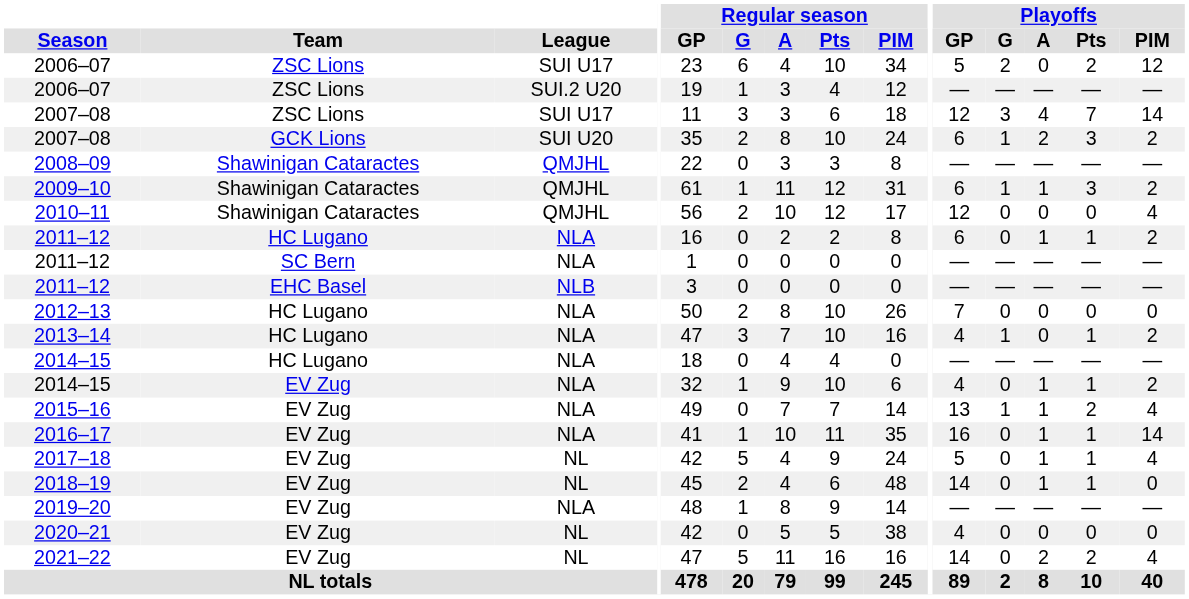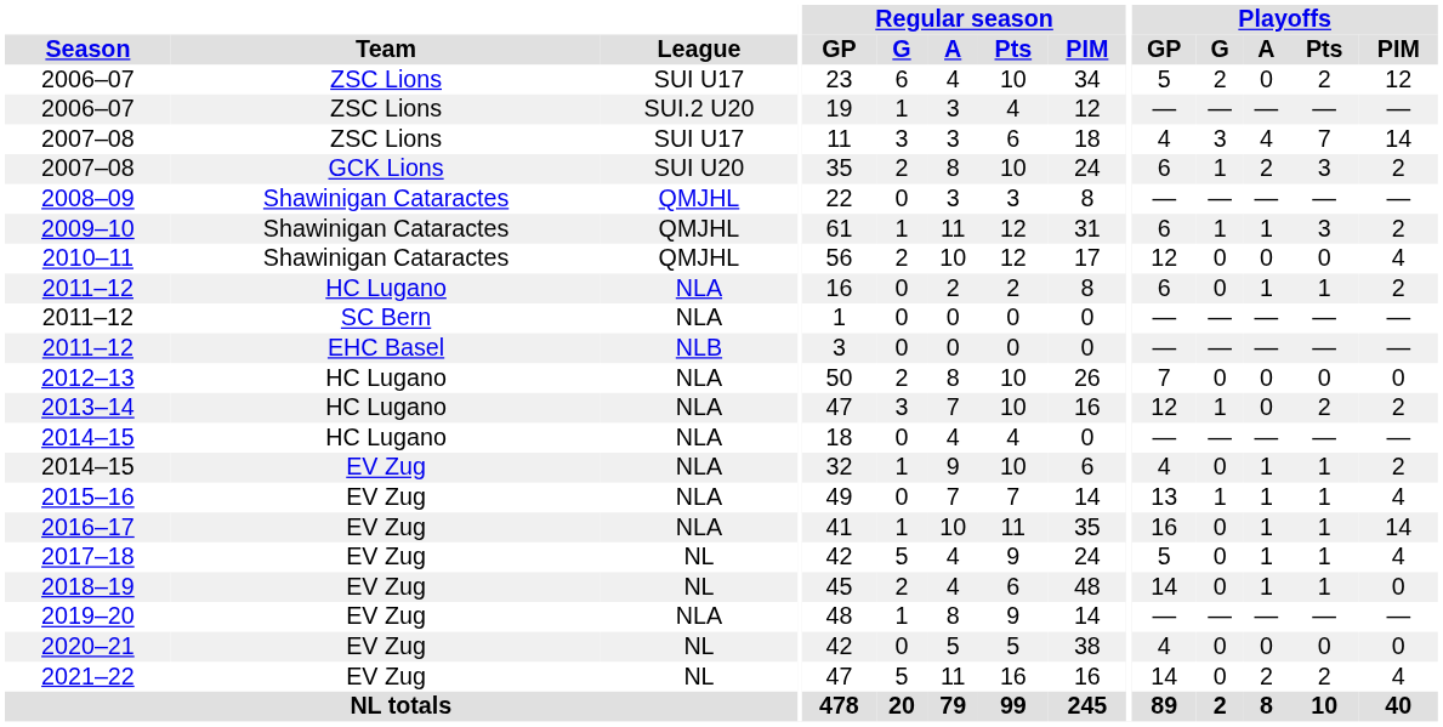2007–08 / ZSC Lions | Playoffs / GP: 12 -> 4
2013–14 | Playoffs / GP: 4 -> 12
2013–14 | Playoffs / Pts: 1 -> 2
2015–16 | Playoffs / Pts: 2 -> 1
